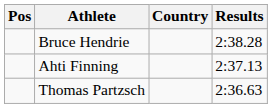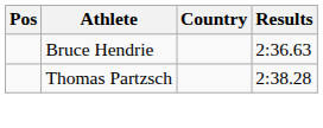Bruce Hendrie | Results: 2:38.28 -> 2:36.63
- row: Ahti Finning | 2:37.13
Thomas Partzsch | Results: 2:36.63 -> 2:38.28
